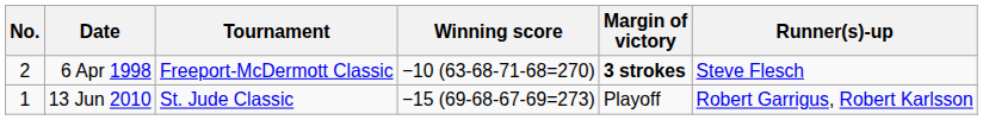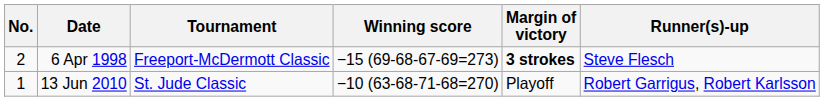6 Apr 1998 | Winning score: −10 (63-68-71-68=270) -> −15 (69-68-67-69=273)
13 Jun 2010 | Winning score: −15 (69-68-67-69=273) -> −10 (63-68-71-68=270)
